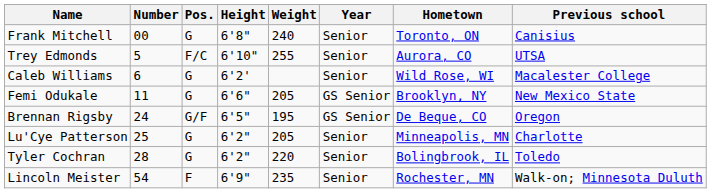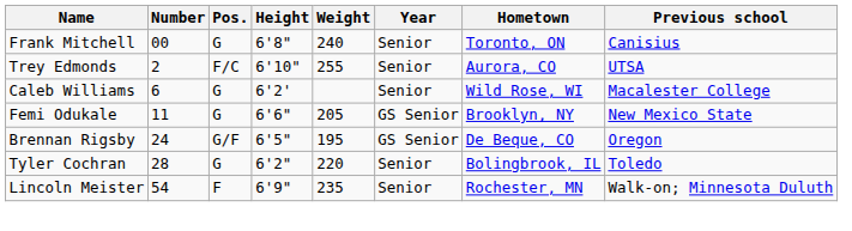Trey Edmonds | Number: 5 -> 2
- row: Lu'Cye Patterson | 25 | G | 6'2" | 205 | Senior | Minneapolis, MN | Charlotte
